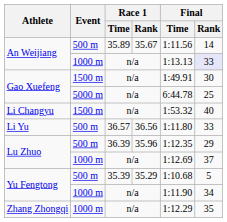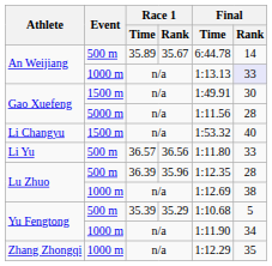An Weijiang / 500 m | Final / Time: 1:11.56 -> 6:44.78
Gao Xuefeng / 5000 m | Final / Time: 6:44.78 -> 1:11.56
Gao Xuefeng / 5000 m | Final / Rank: 25 -> 28
Lu Zhuo / 500 m | Final / Rank: 29 -> 28
Lu Zhuo / 1000 m | Final / Rank: 37 -> 38
